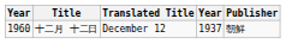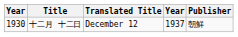十二月 十二日 | column 1: 1960 -> 1930
